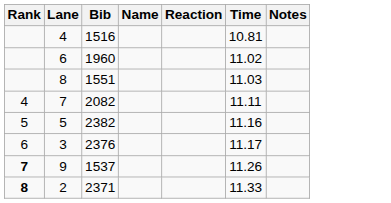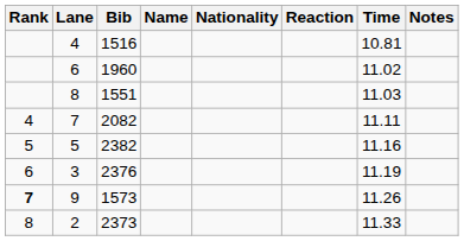+ column: Nationality
3 | Time: 11.17 -> 11.19
9 | Bib: 1537 -> 1573
2 | Rank: bold -> normal
2 | Bib: 2371 -> 2373
